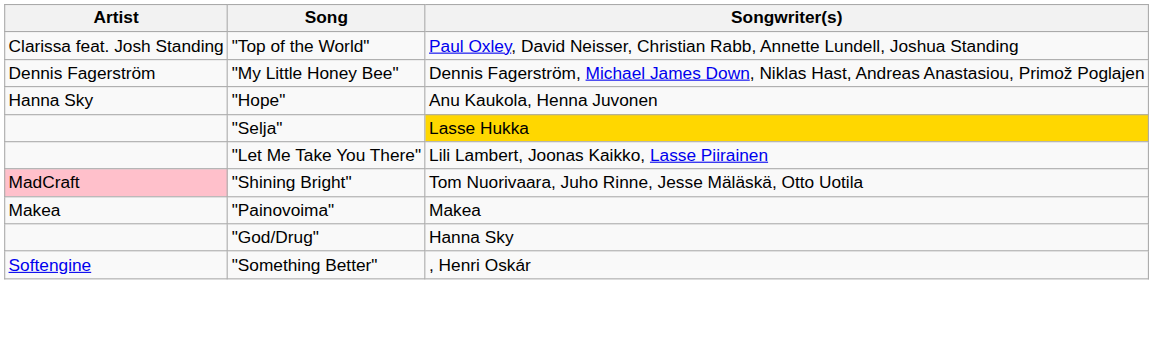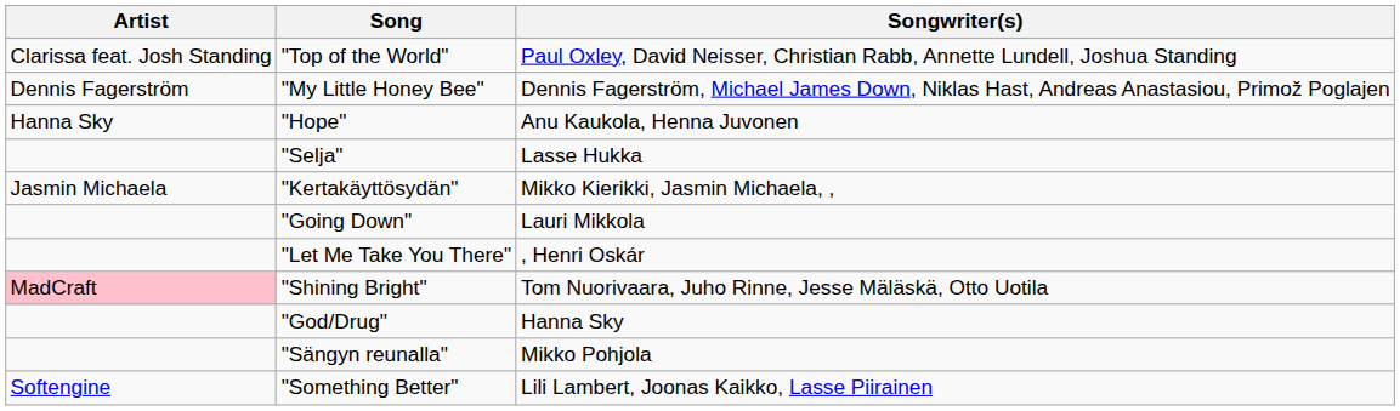"Selja" | Songwriter(s): gold background -> no background
+ row: Jasmin Michaela | "Kertakäyttösydän" | Mikko Kierikki, Jasmin Michaela, ,
+ row: "Going Down" | Lauri Mikkola
"Let Me Take You There" | Songwriter(s): Lili Lambert, Joonas Kaikko, Lasse Piirainen -> , Henri Oskár
- row: Makea | "Painovoima" | Makea
+ row: "Sängyn reunalla" | Mikko Pohjola
"Something Better" | Songwriter(s): , Henri Oskár -> Lili Lambert, Joonas Kaikko, Lasse Piirainen
